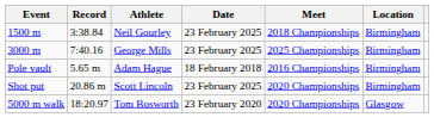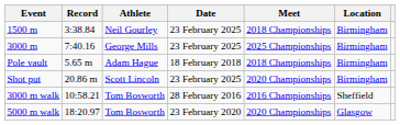Pole vault | Meet: 2016 Championships -> 2018 Championships
+ row: 3000 m walk | 10:58.21 | Tom Bosworth | 28 February 2016 | 2016 Championships | Sheffield
